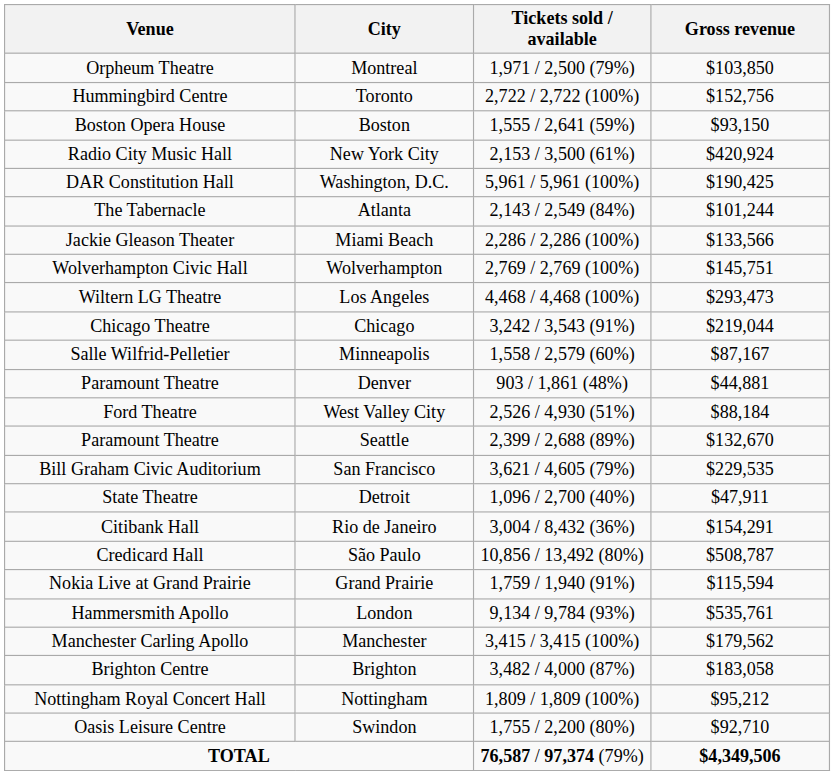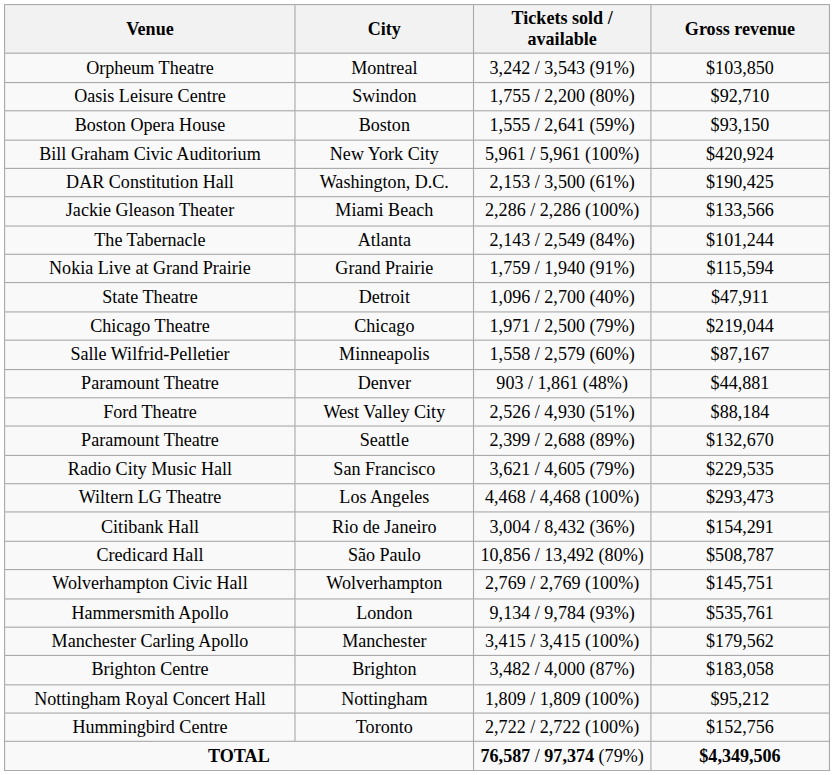Montreal | Tickets sold / available: 1,971 / 2,500 (79%) -> 3,242 / 3,543 (91%)
rows swapped: Toronto <-> Swindon
New York City | Venue: Radio City Music Hall -> Bill Graham Civic Auditorium
New York City | Tickets sold / available: 2,153 / 3,500 (61%) -> 5,961 / 5,961 (100%)
Washington, D.C. | Tickets sold / available: 5,961 / 5,961 (100%) -> 2,153 / 3,500 (61%)
rows swapped: Miami Beach <-> Atlanta
rows swapped: Grand Prairie <-> Wolverhampton
rows swapped: Detroit <-> Los Angeles
Chicago | Tickets sold / available: 3,242 / 3,543 (91%) -> 1,971 / 2,500 (79%)
San Francisco | Venue: Bill Graham Civic Auditorium -> Radio City Music Hall
